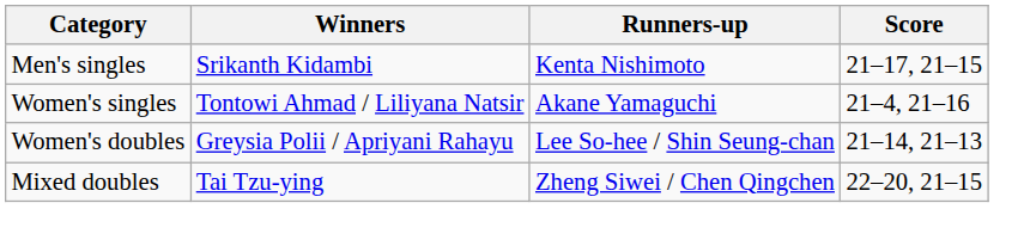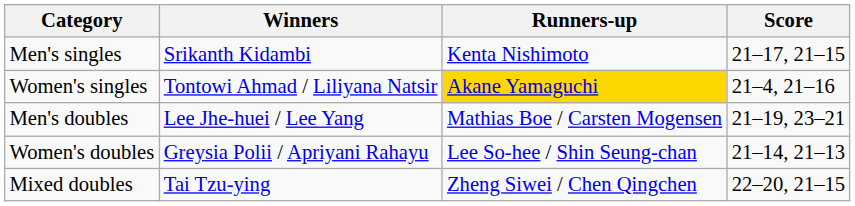Women's singles | Runners-up: no background -> gold background
+ row: Men's doubles | Lee Jhe-huei / Lee Yang | Mathias Boe / Carsten Mogensen | 21–19, 23–21
